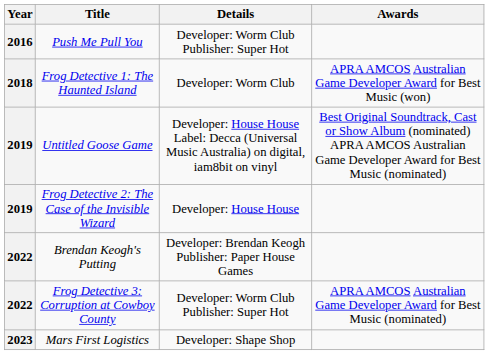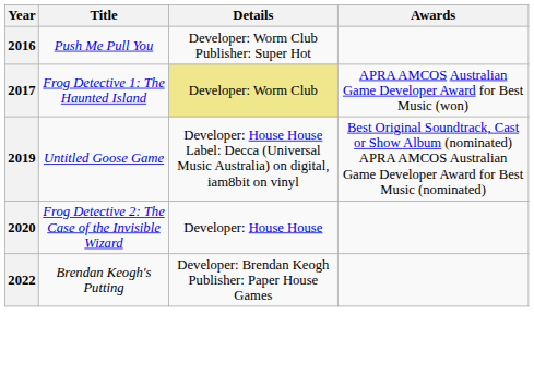Frog Detective 1: The Haunted Island | Year: 2018 -> 2017
Frog Detective 1: The Haunted Island | Details: no background -> khaki background
Frog Detective 2: The Case of the Invisible Wizard | Year: 2019 -> 2020
- row: 2022 | Frog Detective 3: Corruption at Cowboy County | Developer: Worm Club Publisher: Super Hot | APRA AMCOS Australian Game Developer Award for Best Music (nominated)
- row: 2023 | Mars First Logistics | Developer: Shape Shop
